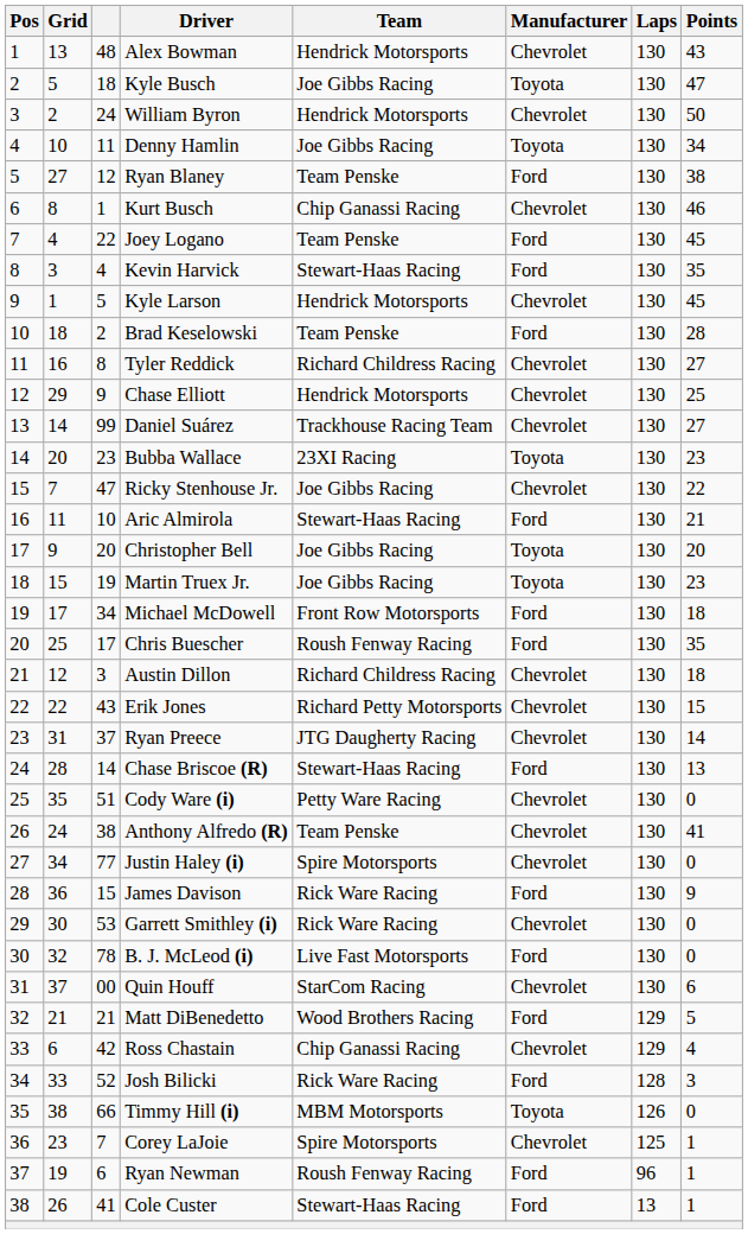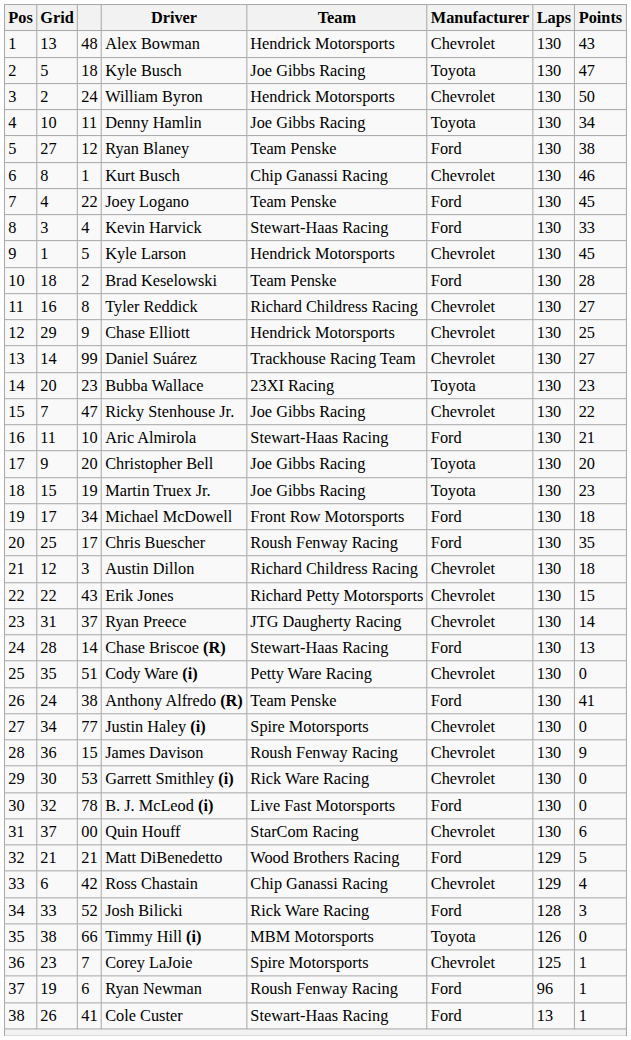Kevin Harvick | Points: 35 -> 33
Anthony Alfredo (R) | Manufacturer: Chevrolet -> Ford
James Davison | Team: Rick Ware Racing -> Roush Fenway Racing
James Davison | Manufacturer: Ford -> Chevrolet
